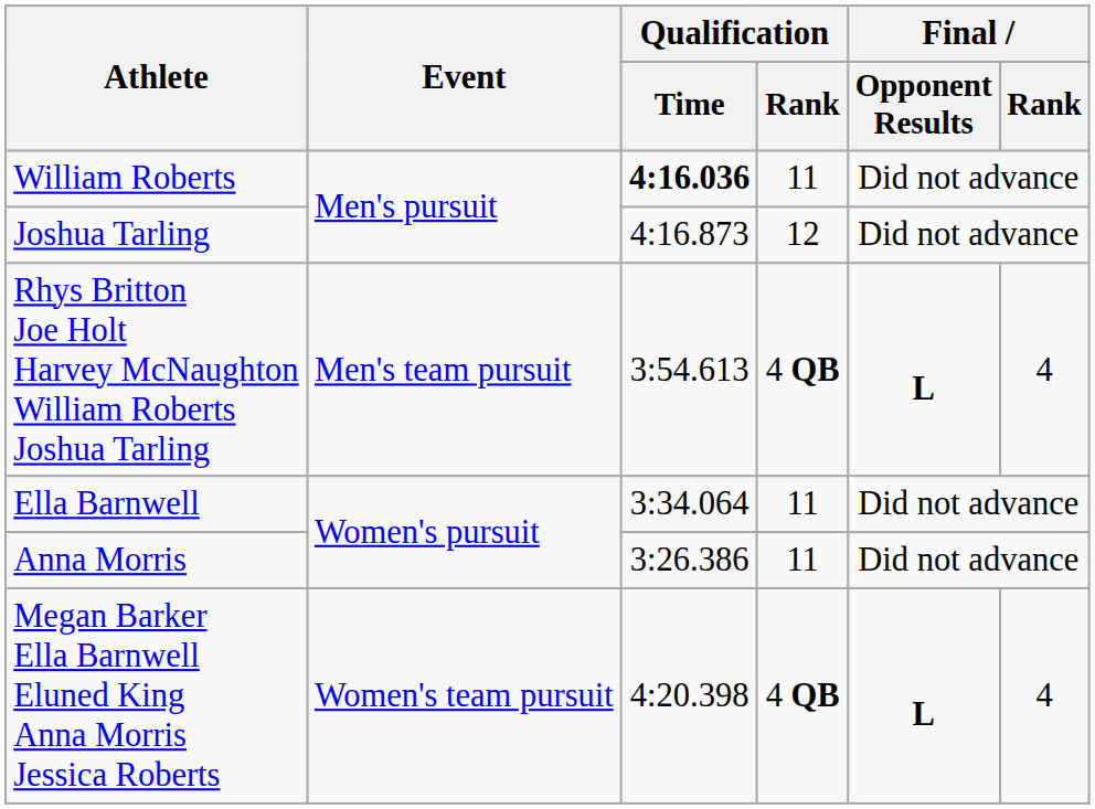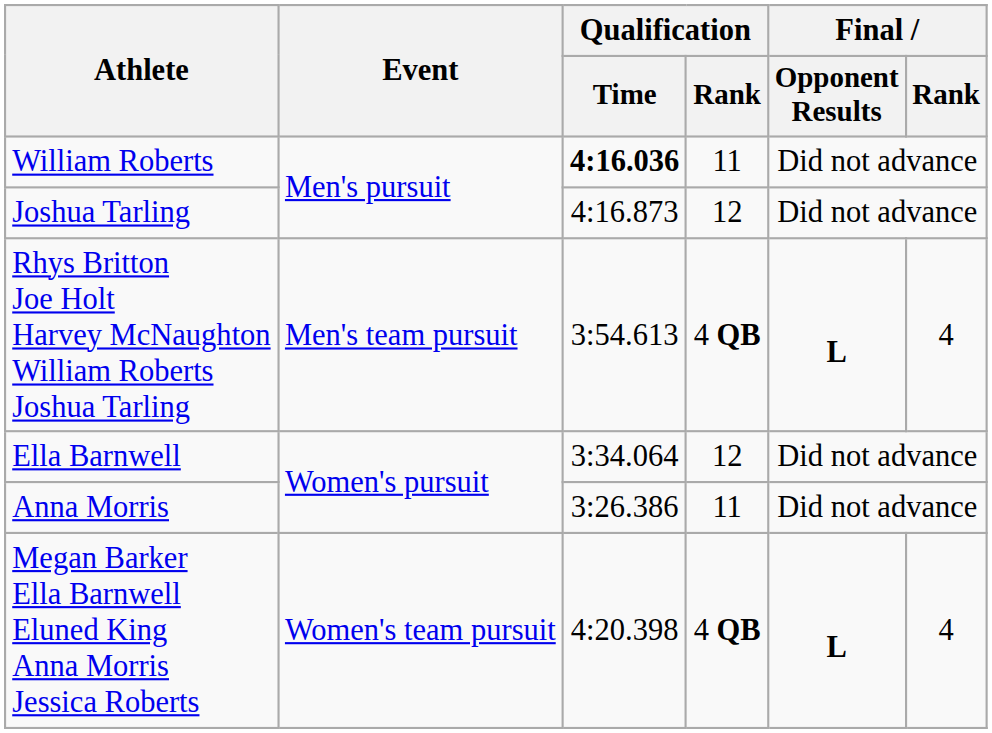Ella Barnwell | Qualification / Rank: 11 -> 12
